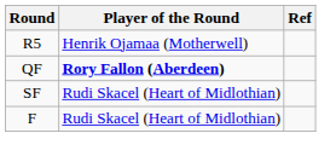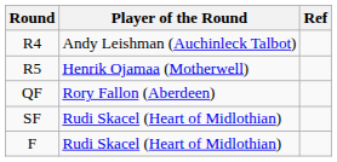+ row: R4 | Andy Leishman (Auchinleck Talbot)
QF | Player of the Round: bold -> normal
